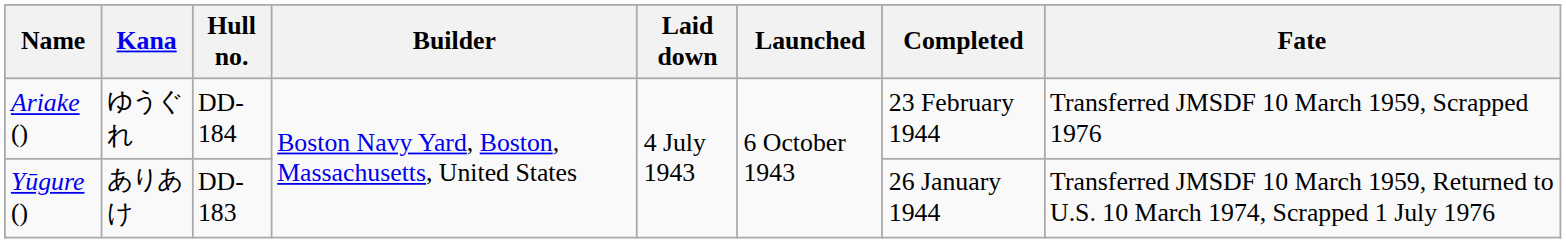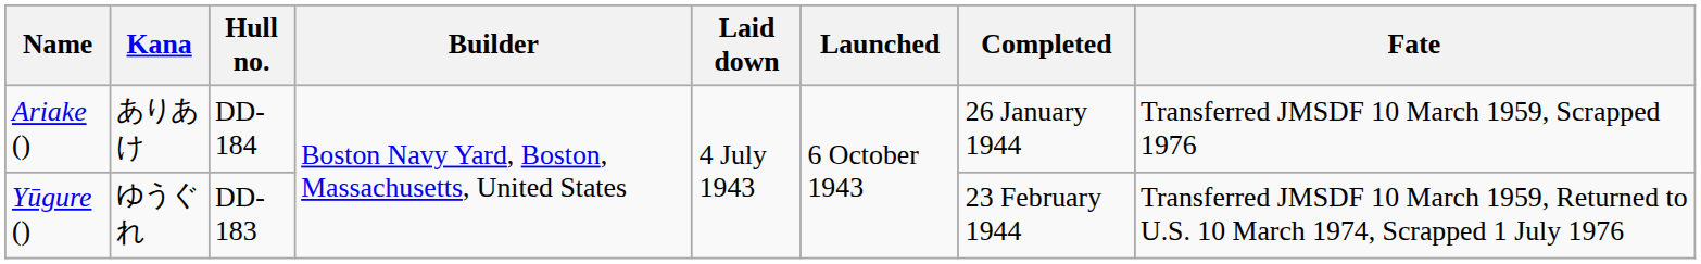Ariake () | Kana: ゆうぐれ -> ありあけ
Ariake () | Completed: 23 February 1944 -> 26 January 1944
Yūgure () | Kana: ありあけ -> ゆうぐれ
Yūgure () | Completed: 26 January 1944 -> 23 February 1944
